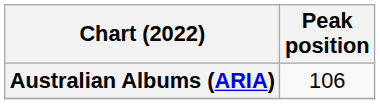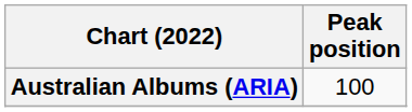Australian Albums (ARIA) | Peak position: 106 -> 100
